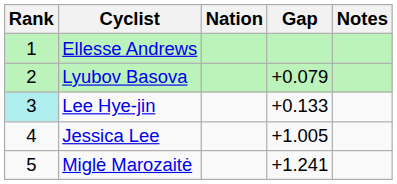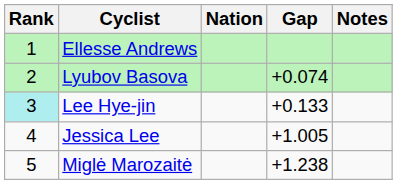Lyubov Basova | Gap: +0.079 -> +0.074
Miglė Marozaitė | Gap: +1.241 -> +1.238
